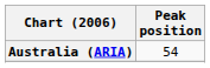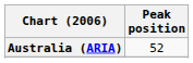Australia (ARIA) | Peak position: 54 -> 52
